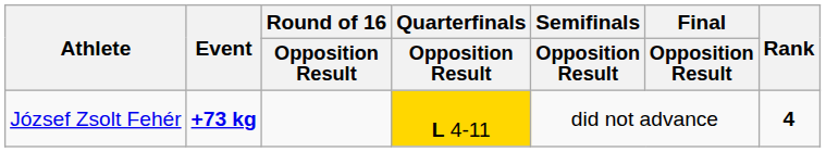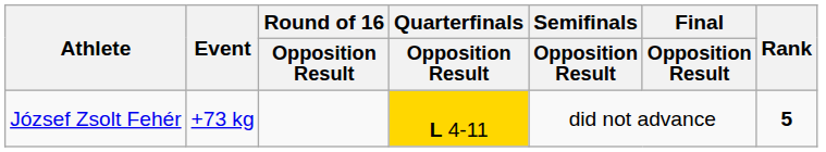József Zsolt Fehér | Event: bold -> normal
József Zsolt Fehér | Rank: 4 -> 5
